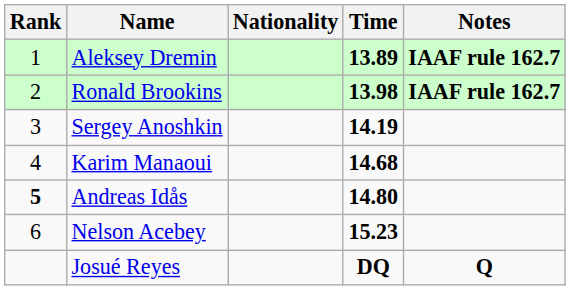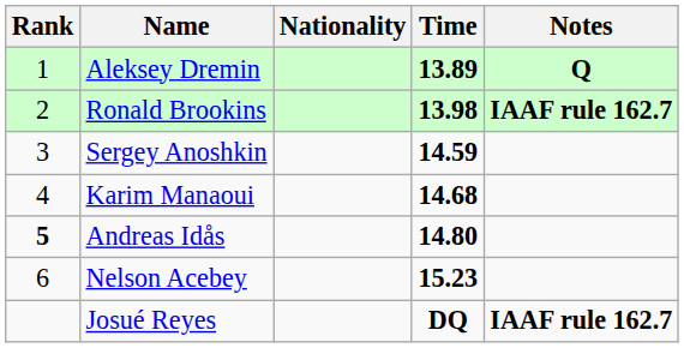Aleksey Dremin | Notes: IAAF rule 162.7 -> Q
Sergey Anoshkin | Time: 14.19 -> 14.59
Josué Reyes | Notes: Q -> IAAF rule 162.7
